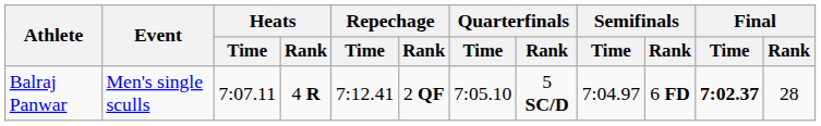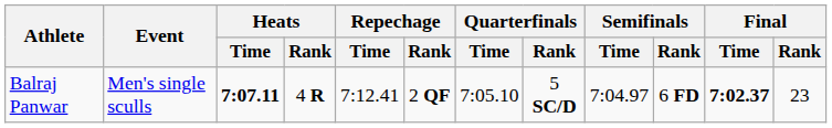Balraj Panwar | Heats / Time: normal -> bold
Balraj Panwar | Final / Rank: 28 -> 23
